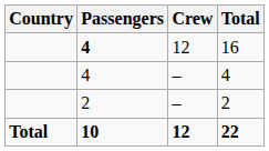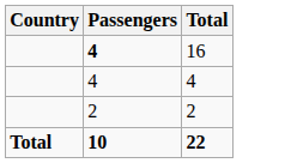- column: Crew | 12 | – | – | 12
